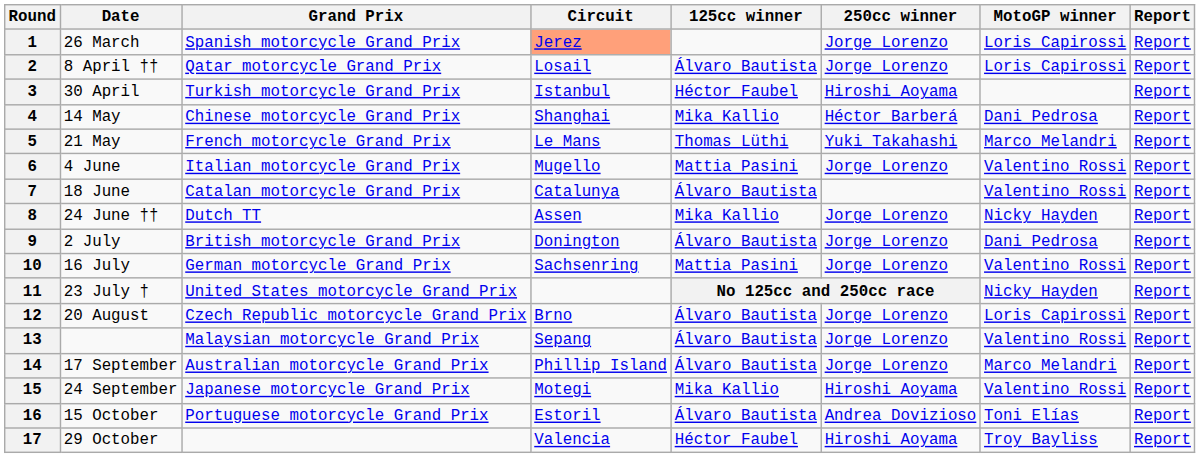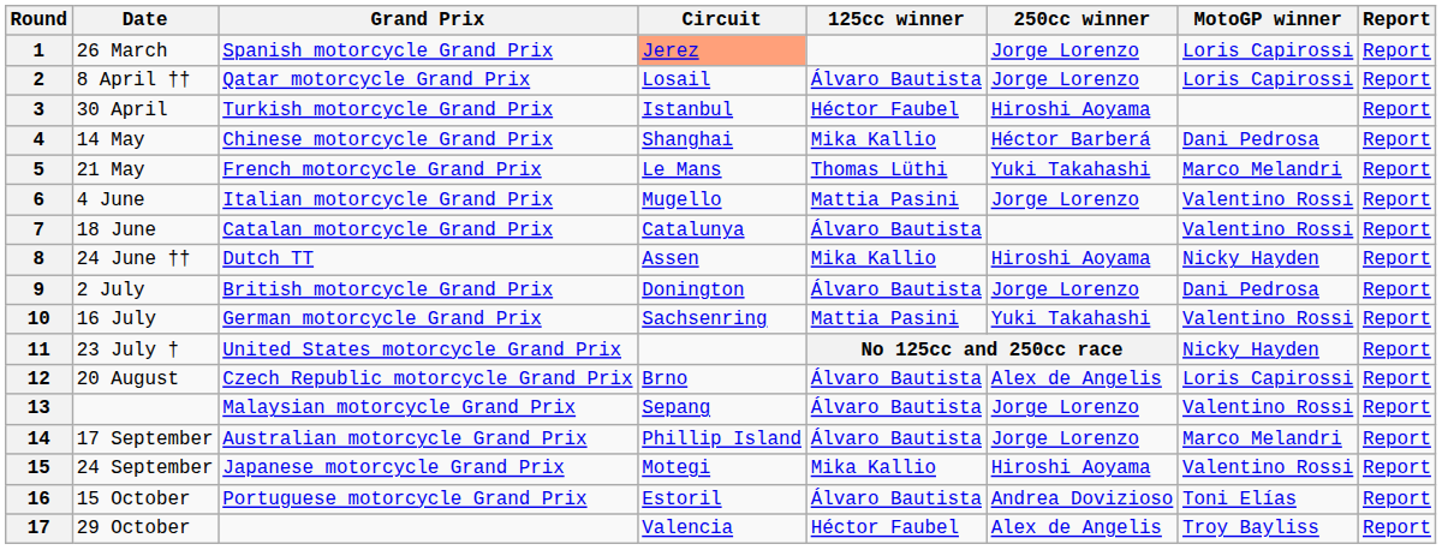8 | 250cc winner: Jorge Lorenzo -> Hiroshi Aoyama
10 | 250cc winner: Jorge Lorenzo -> Yuki Takahashi
12 | 250cc winner: Jorge Lorenzo -> Alex de Angelis
17 | 250cc winner: Hiroshi Aoyama -> Alex de Angelis
